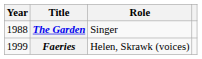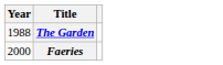- column: Role | Singer | Helen, Skrawk (voices)
Faeries | Year: 1999 -> 2000
